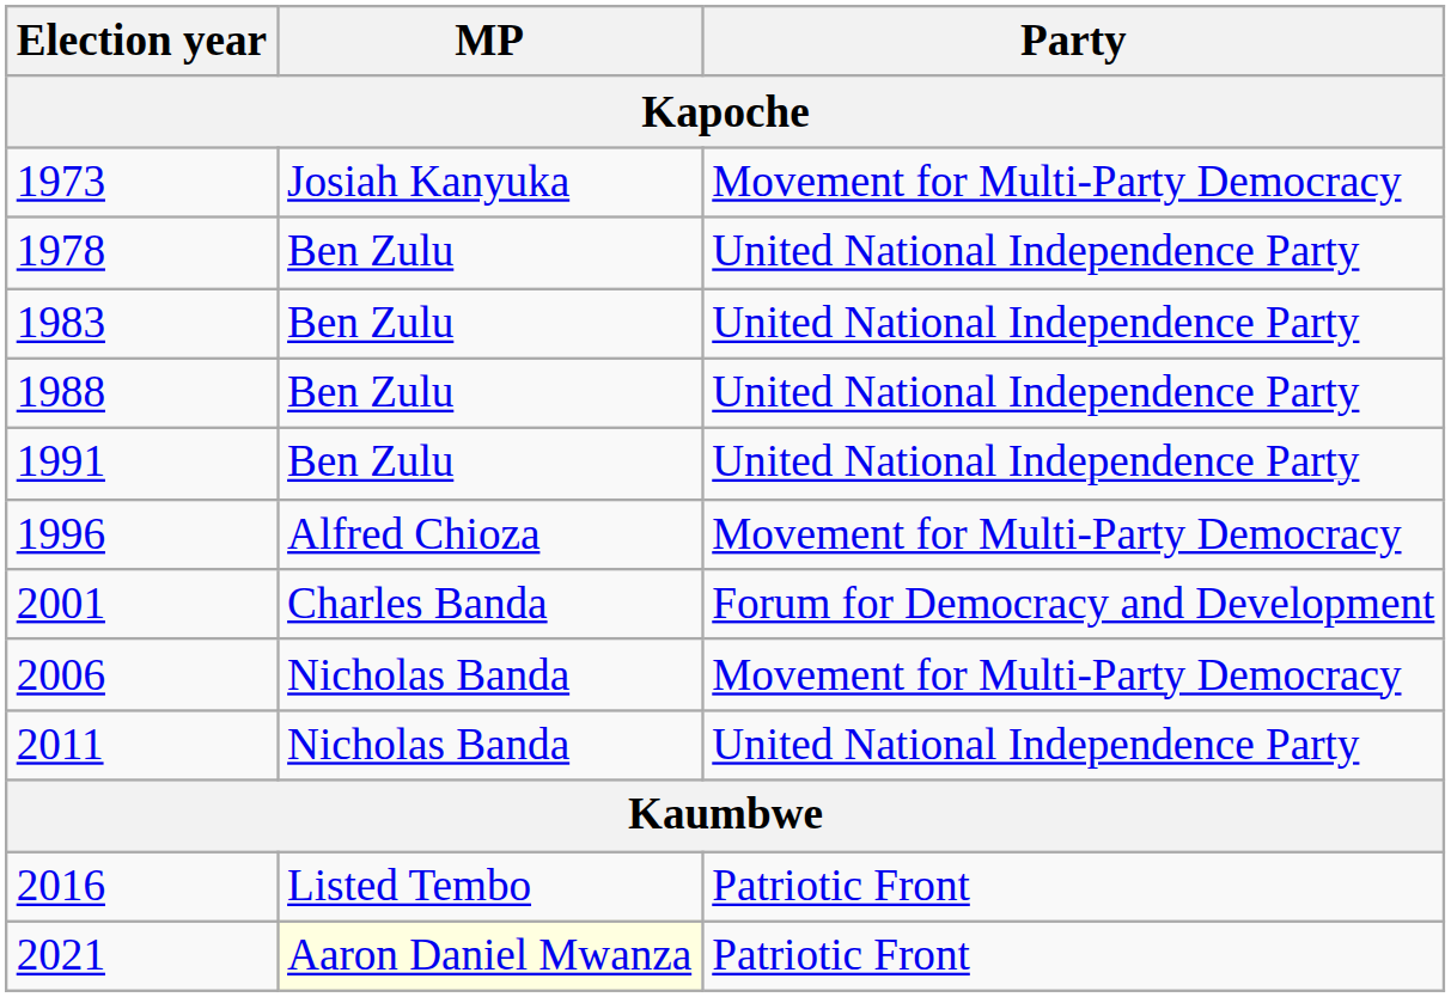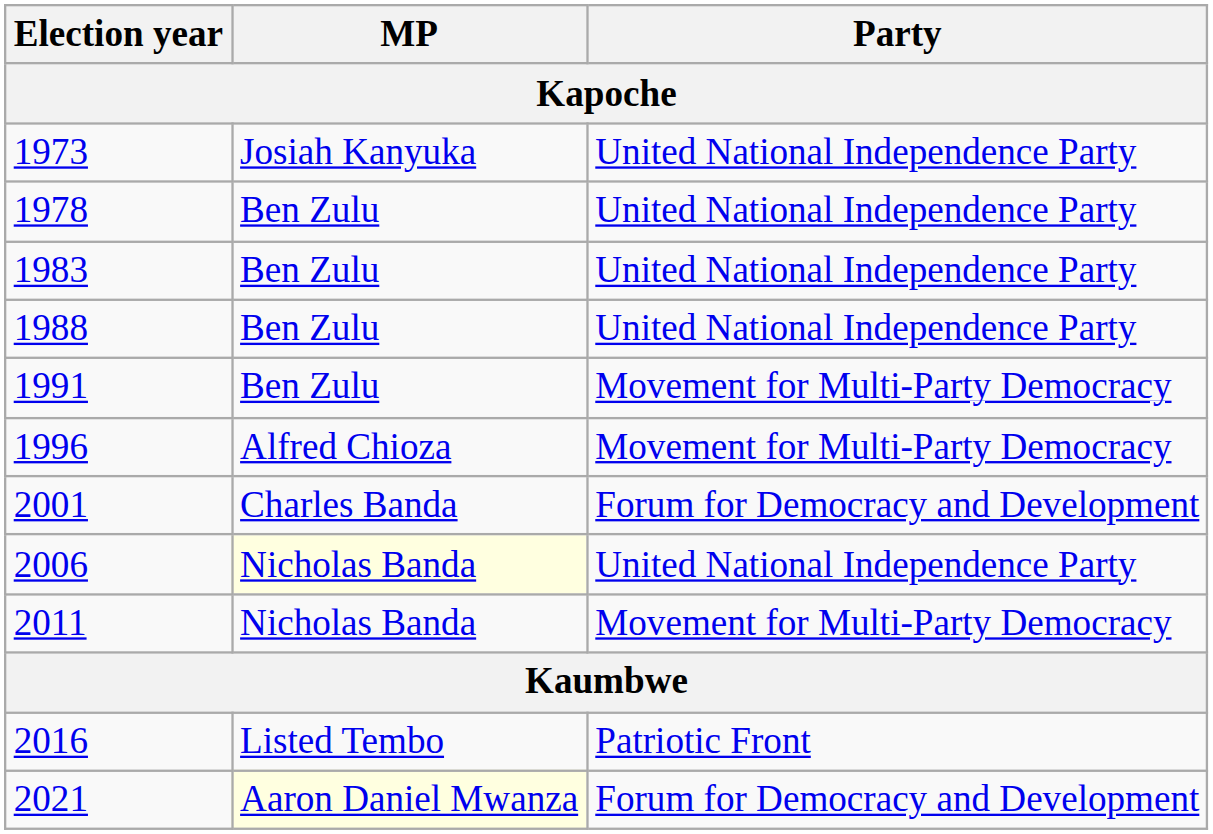1973 | Party: Movement for Multi-Party Democracy -> United National Independence Party
1991 | Party: United National Independence Party -> Movement for Multi-Party Democracy
2006 | MP: no background -> lightyellow background
2006 | Party: Movement for Multi-Party Democracy -> United National Independence Party
2011 | Party: United National Independence Party -> Movement for Multi-Party Democracy
2021 | Party: Patriotic Front -> Forum for Democracy and Development
